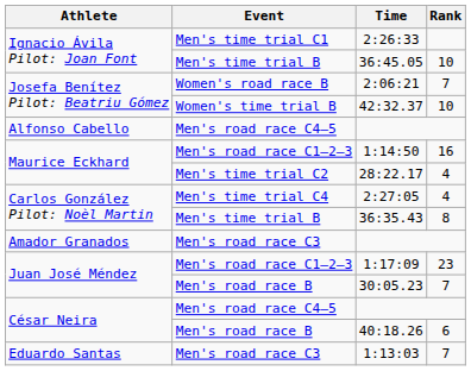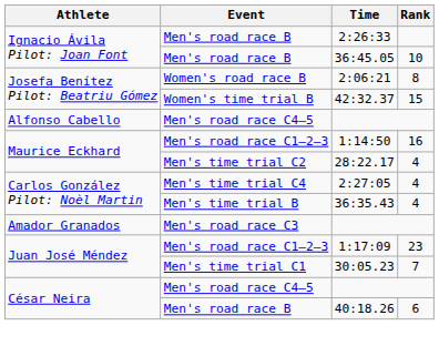2:26:33 | Event: Men's time trial C1 -> Men's road race B
36:45.05 | Event: Men's time trial B -> Men's road race B
2:06:21 | Rank: 7 -> 8
42:32.37 | Rank: 10 -> 15
36:35.43 | Rank: 8 -> 4
30:05.23 | Event: Men's road race B -> Men's time trial C1
- row: Eduardo Santas | Men's road race C3 | 1:13:03 | 7
